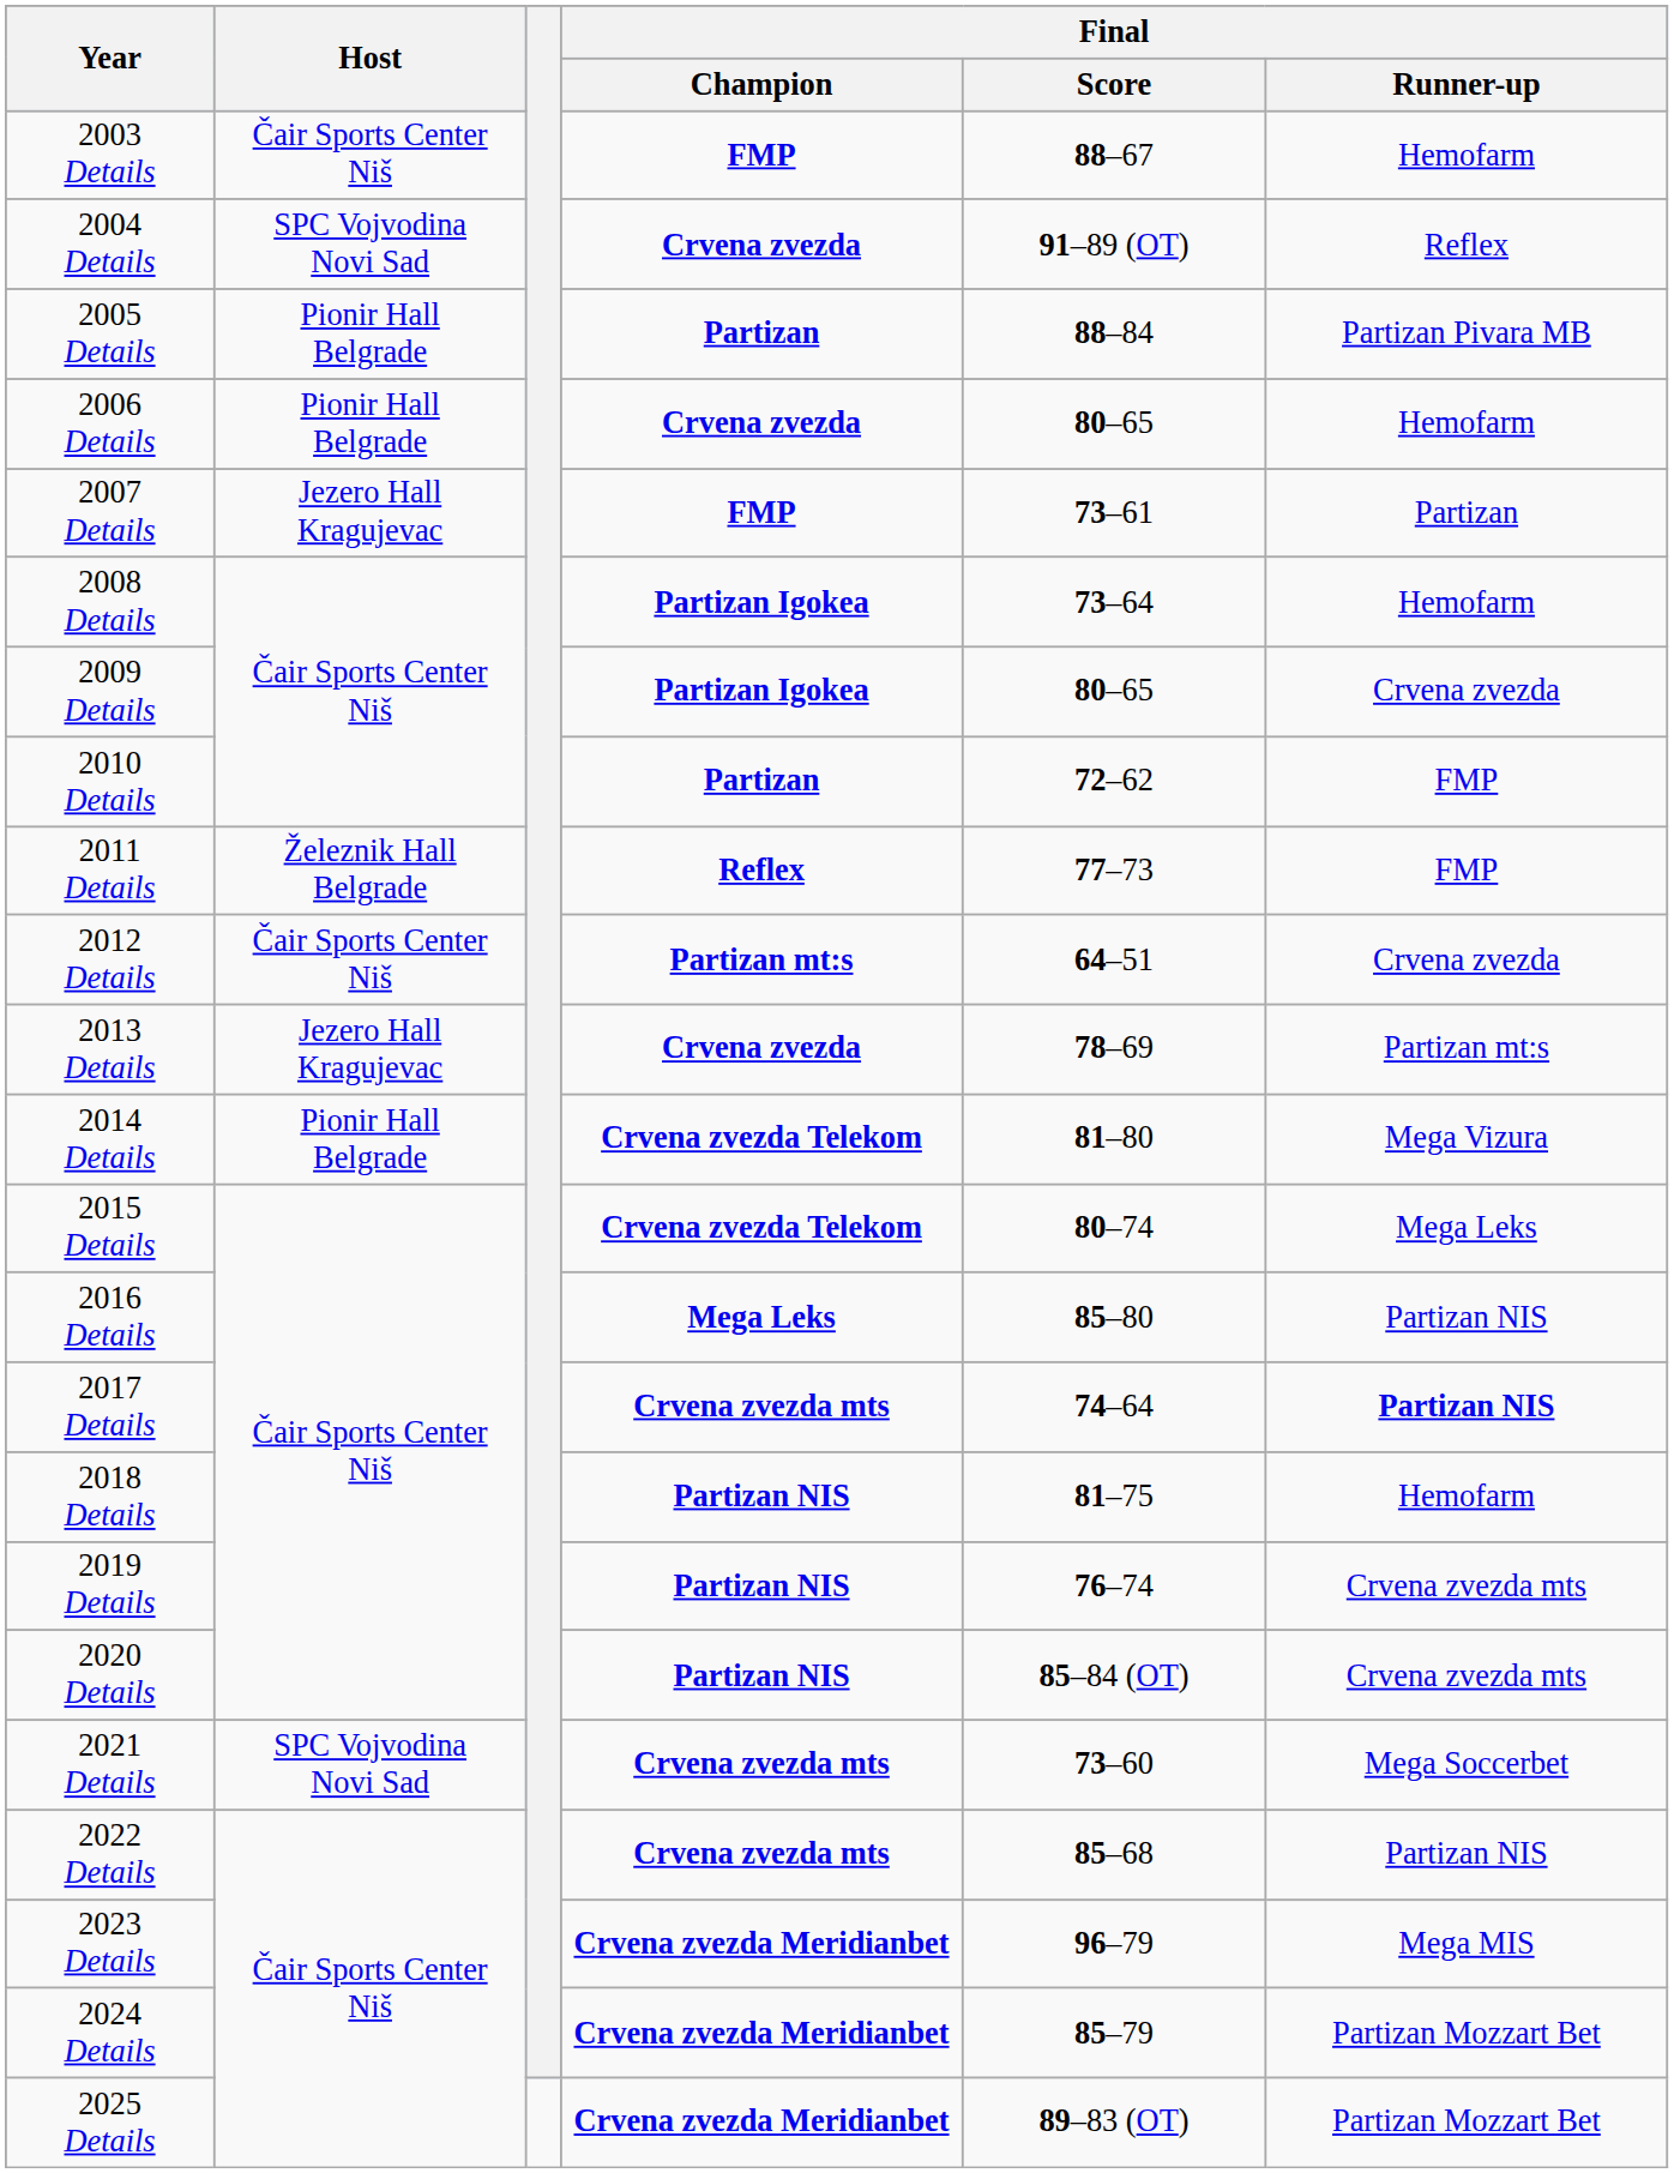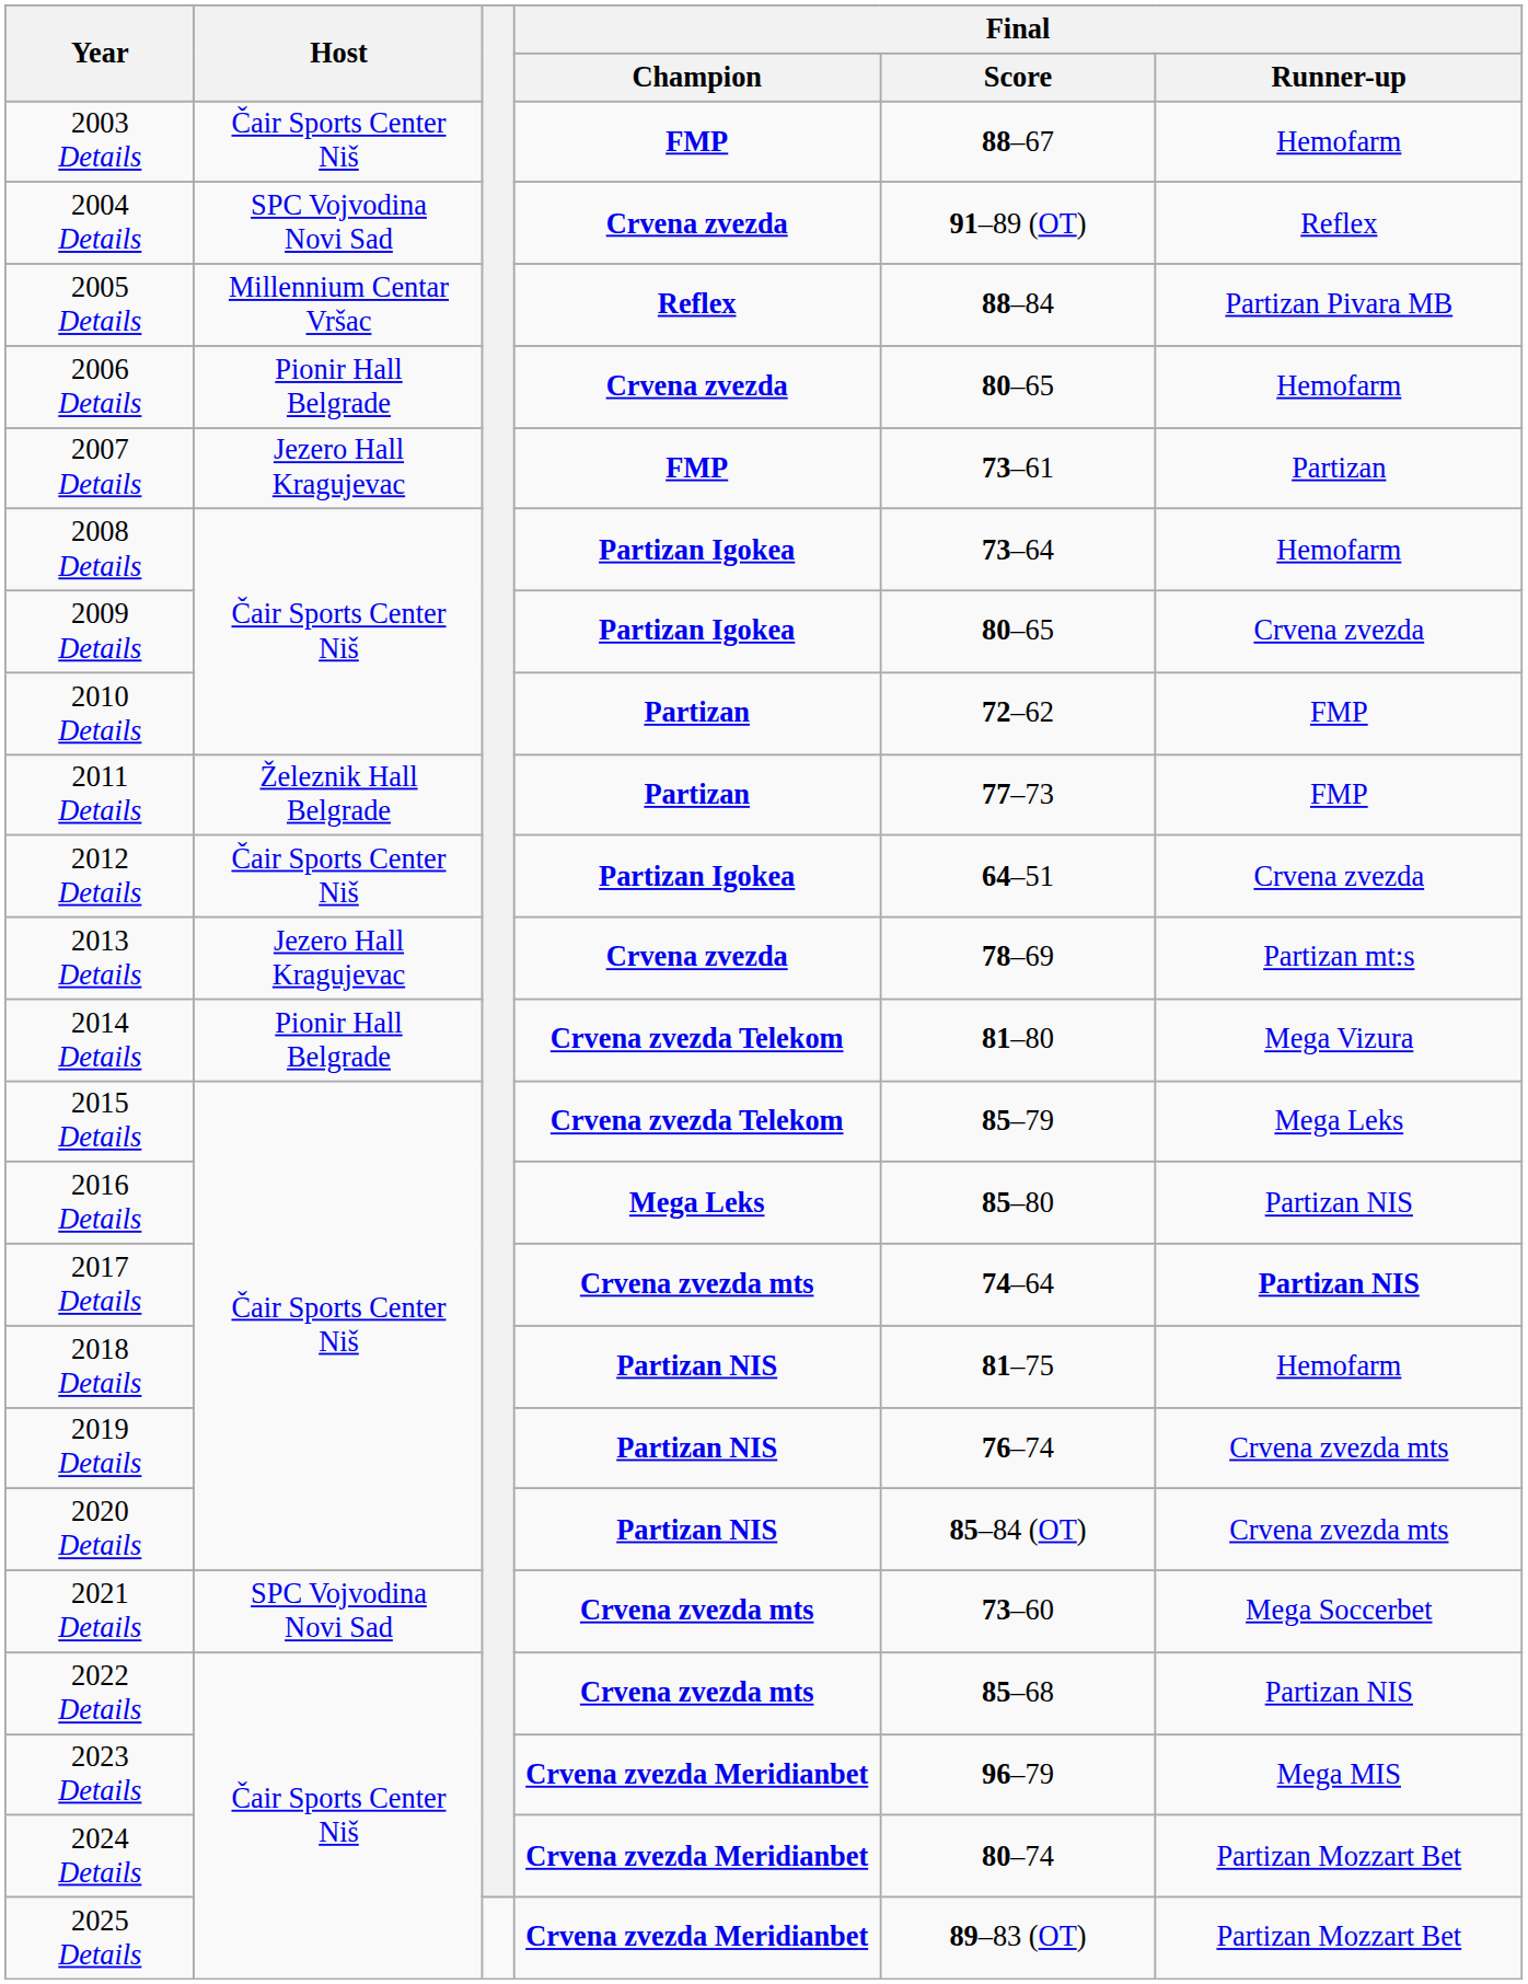2005 Details | Host: Pionir Hall Belgrade -> Millennium Centar Vršac
2005 Details | Final / Champion: Partizan -> Reflex
2011 Details | Final / Champion: Reflex -> Partizan
2012 Details | Final / Champion: Partizan mt:s -> Partizan Igokea
2015 Details | Final / Score: 80–74 -> 85–79
2024 Details | Final / Score: 85–79 -> 80–74
